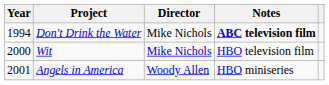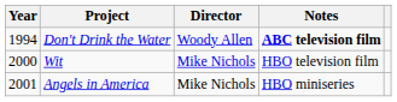Don't Drink the Water | Director: Mike Nichols -> Woody Allen
Angels in America | Director: Woody Allen -> Mike Nichols
